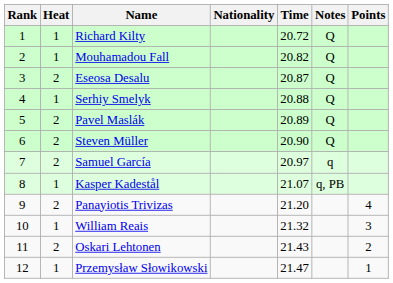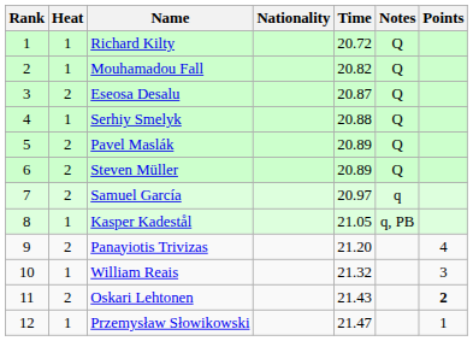Steven Müller | Time: 20.90 -> 20.89
Kasper Kadestål | Time: 21.07 -> 21.05
Oskari Lehtonen | Points: normal -> bold
